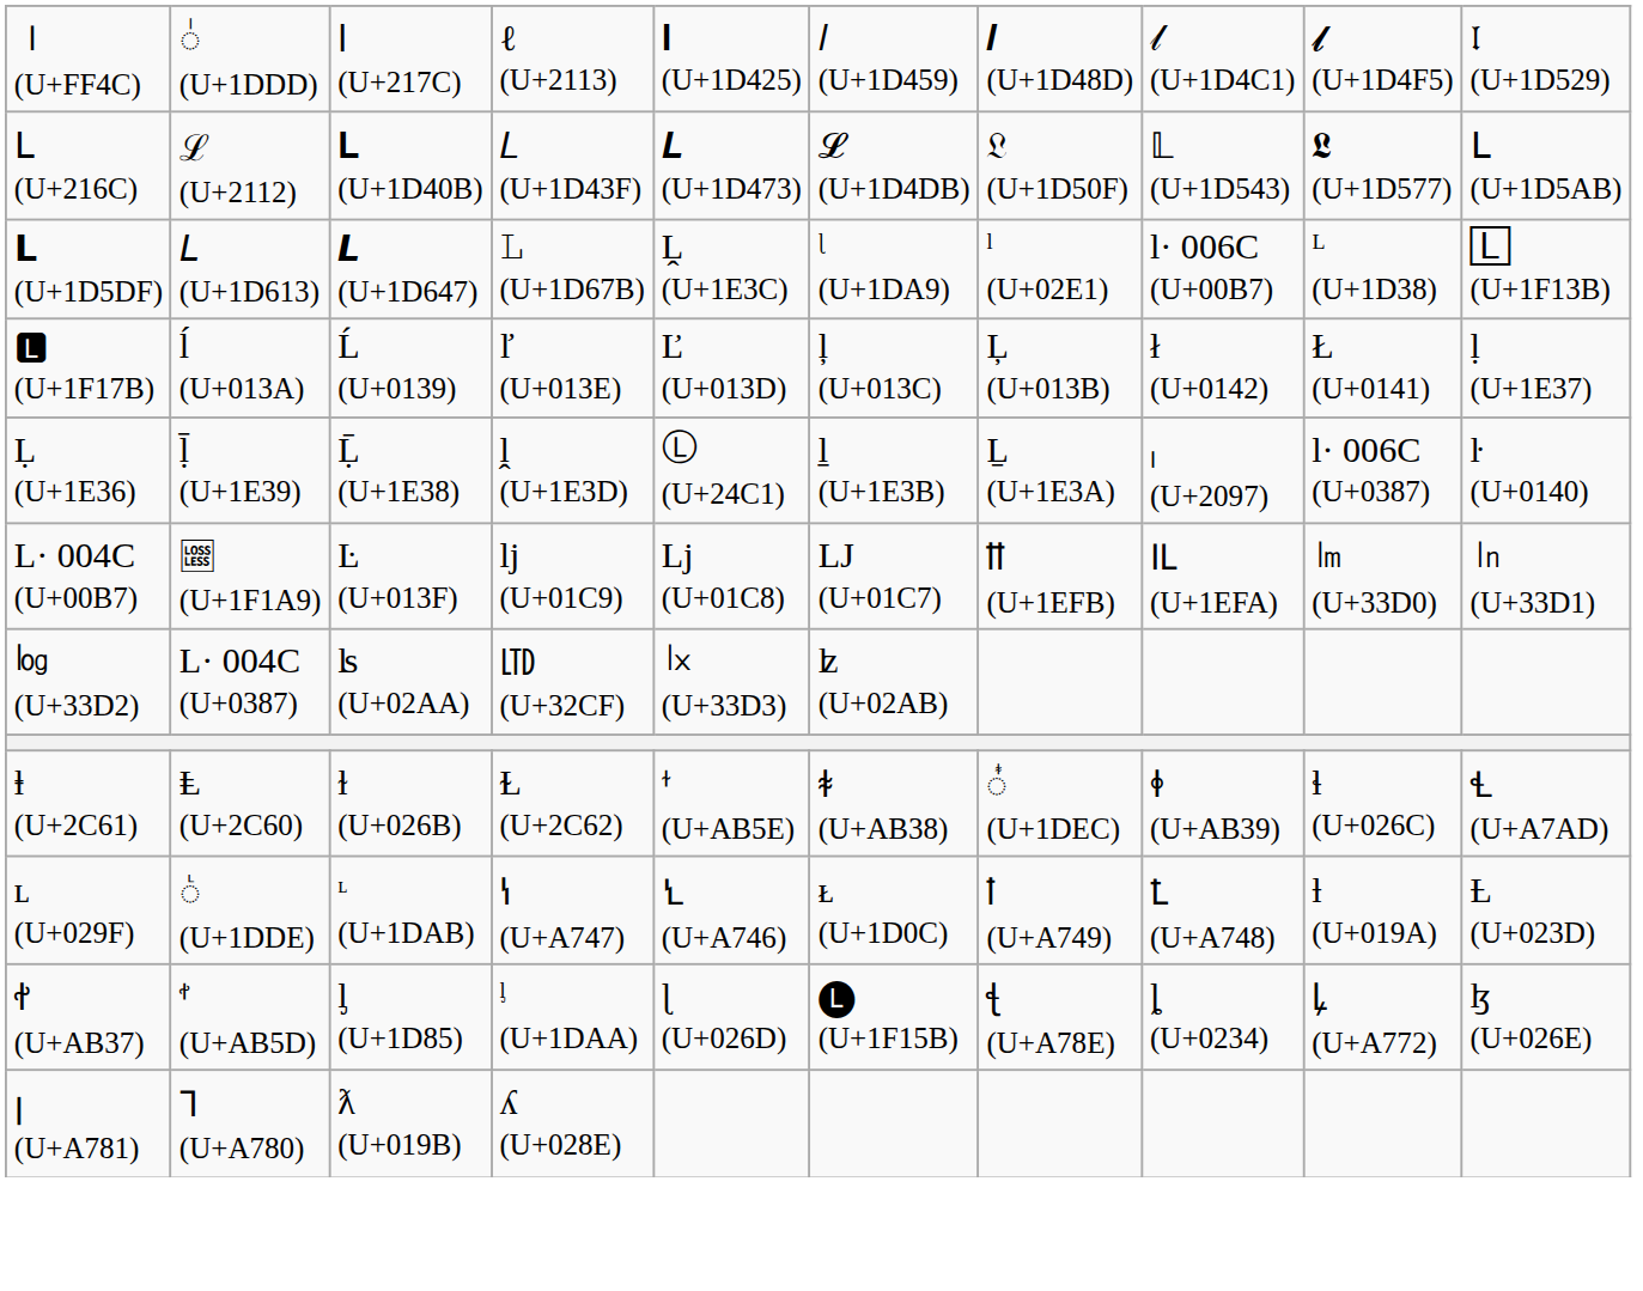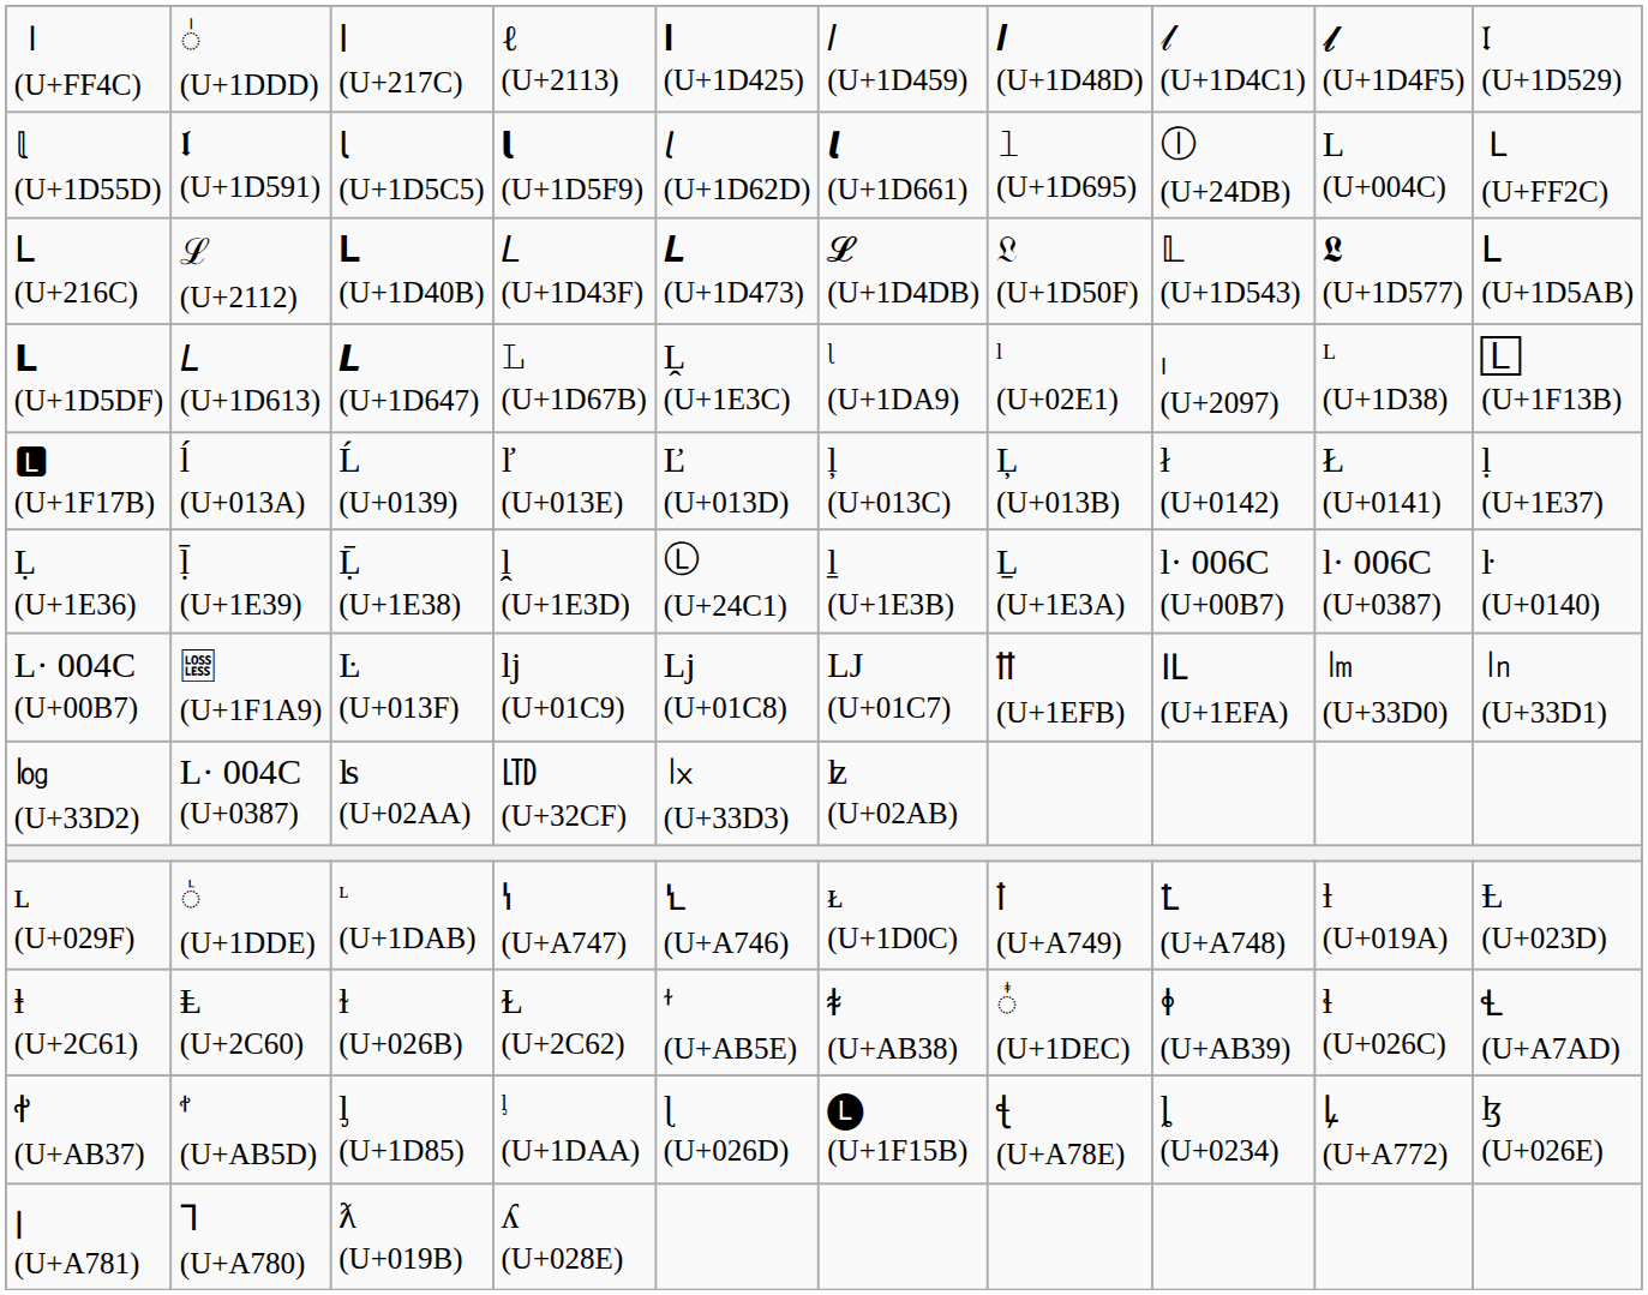+ row: 𝕝 (U+1D55D) | 𝖑 (U+1D591) | 𝗅 (U+1D5C5) | 𝗹 (U+1D5F9) | 𝘭 (U+1D62D) | 𝙡 (U+1D661) | 𝚕 (U+1D695) | ⓛ (U+24DB) | L (U+004C) | Ｌ (U+FF2C)
𝗟 (U+1D5DF) | column 8: l· 006C (U+00B7) -> ₗ (U+2097)
Ḷ (U+1E36) | column 8: ₗ (U+2097) -> l· 006C (U+00B7)
rows swapped: ʟ (U+029F) <-> ⱡ (U+2C61)
